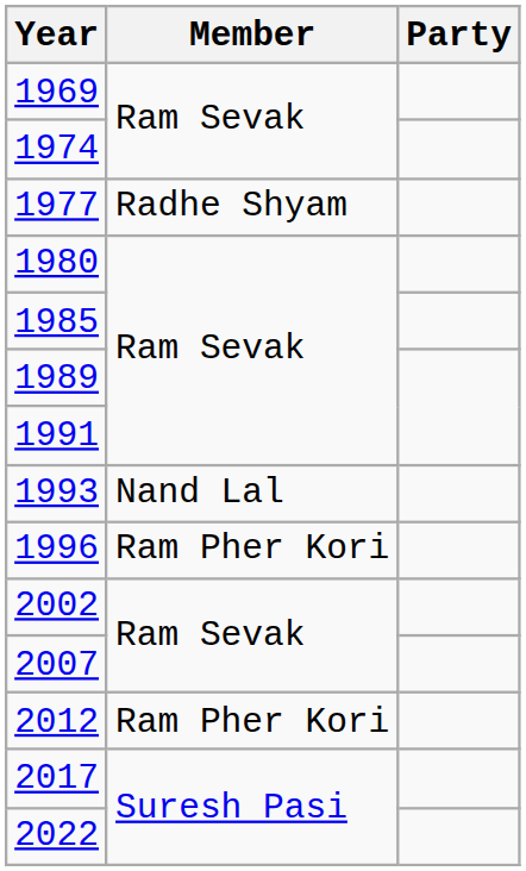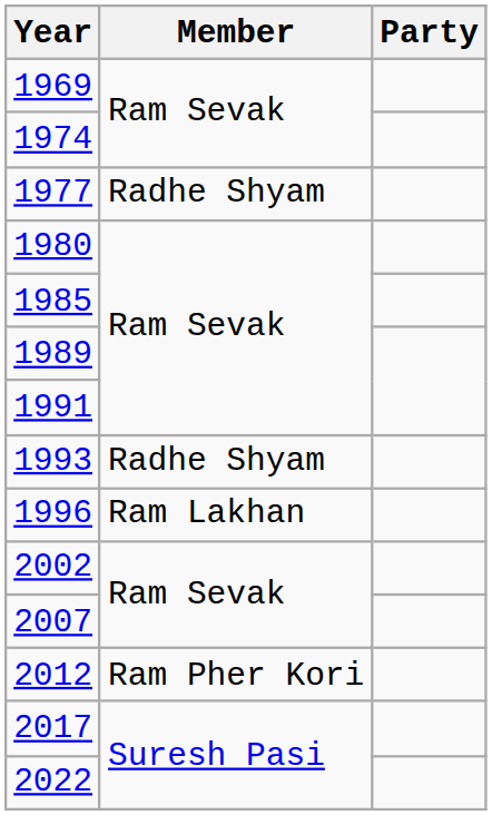1993 | Member: Nand Lal -> Radhe Shyam
1996 | Member: Ram Pher Kori -> Ram Lakhan
